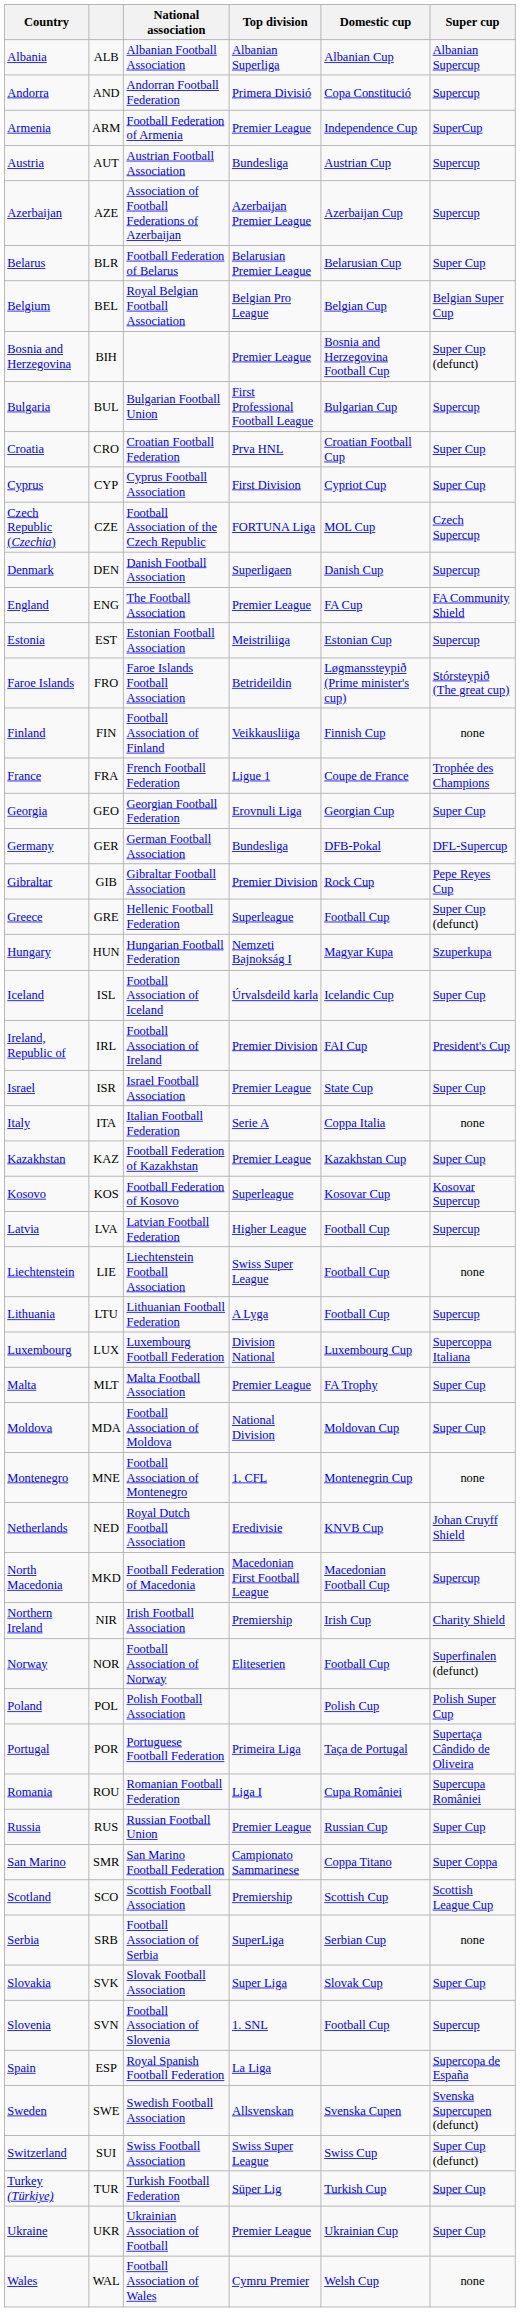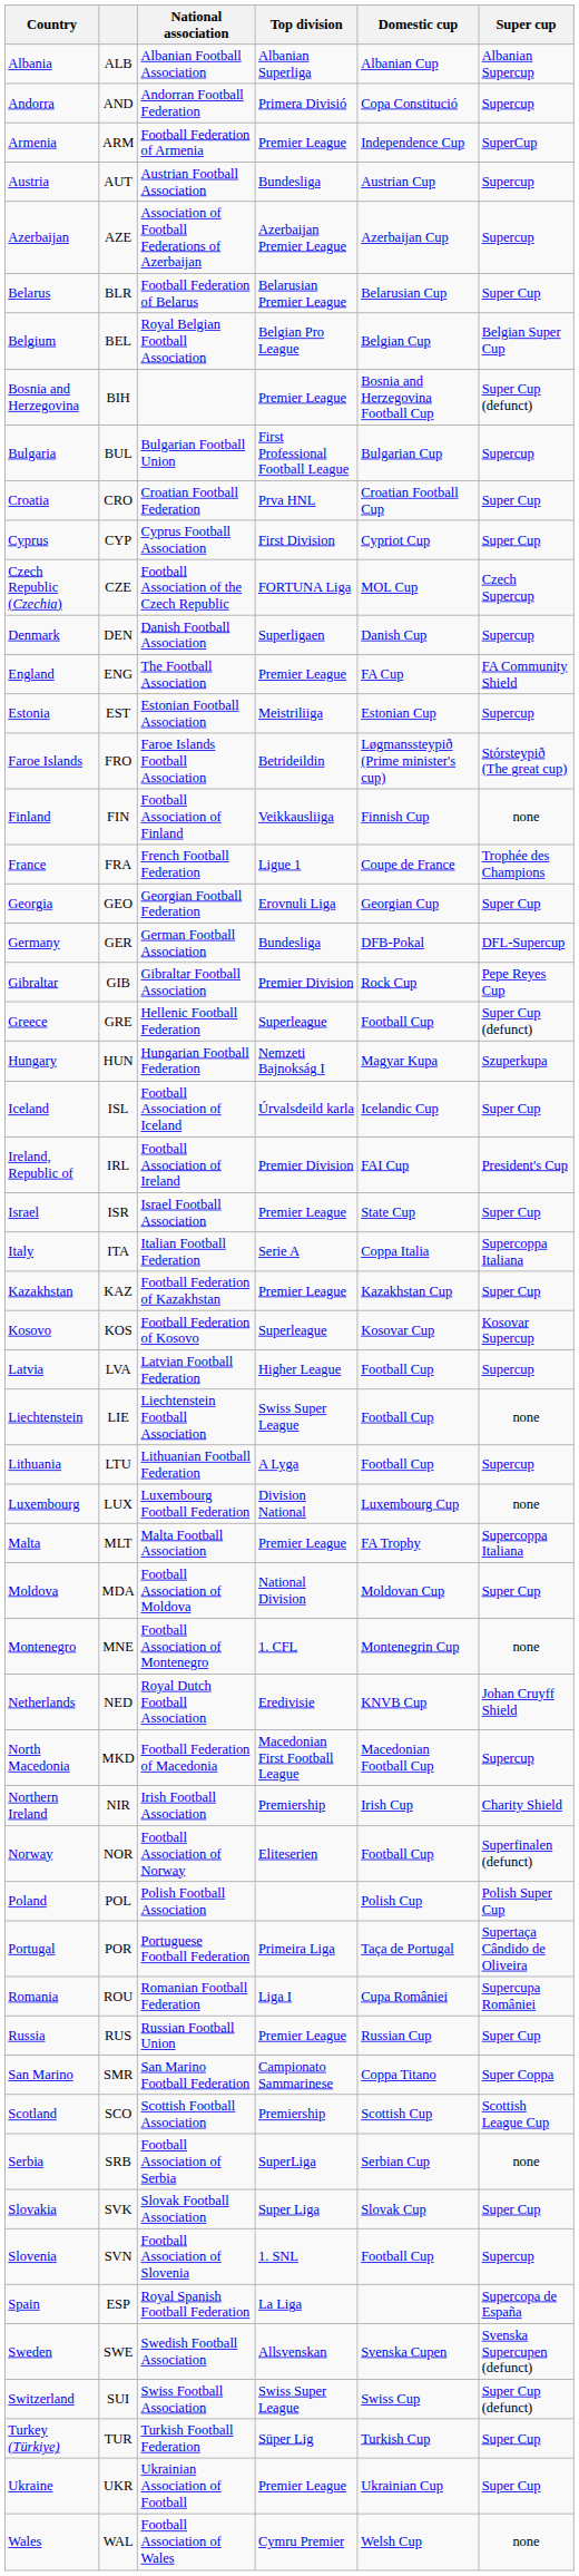Italy | Super cup: none -> Supercoppa Italiana
Luxembourg | Super cup: Supercoppa Italiana -> none
Malta | Super cup: Super Cup -> Supercoppa Italiana
